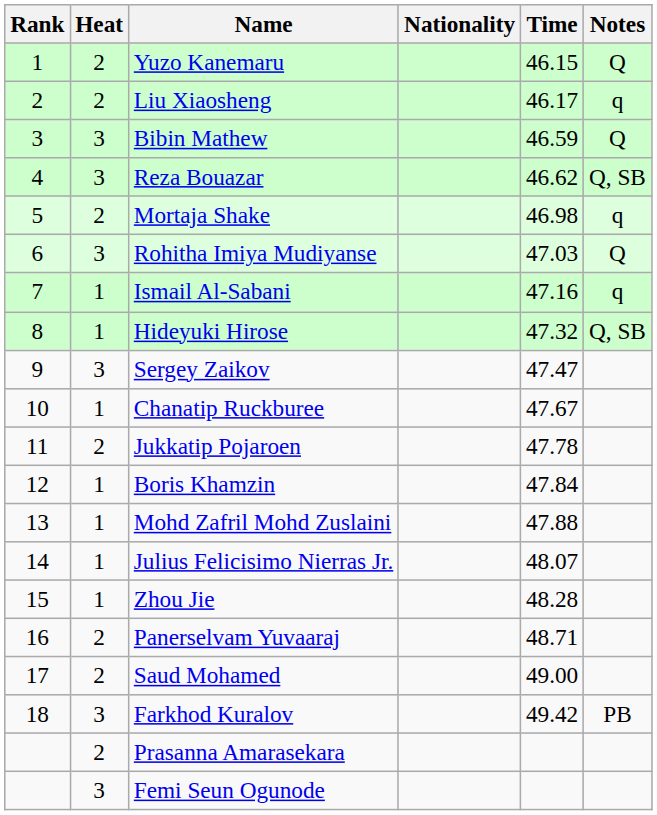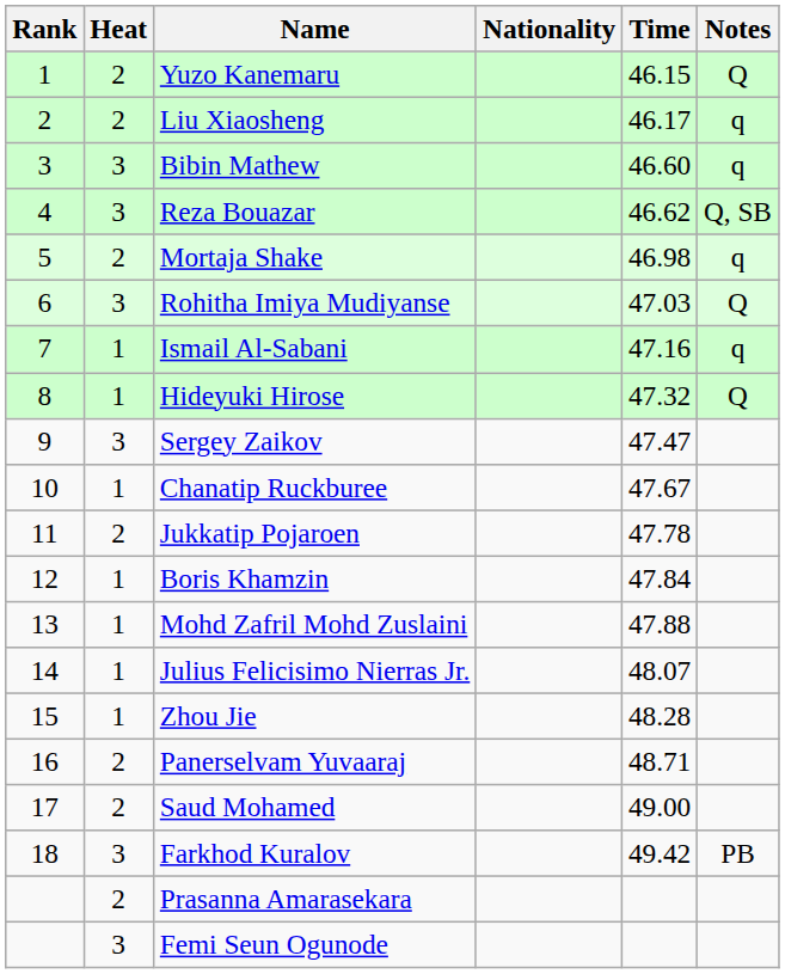Bibin Mathew | Time: 46.59 -> 46.60
Bibin Mathew | Notes: Q -> q
Hideyuki Hirose | Notes: Q, SB -> Q
